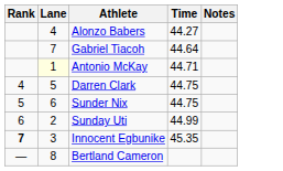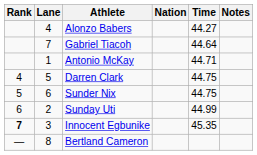+ column: Nation
Antonio McKay | Lane: lightyellow background -> no background
